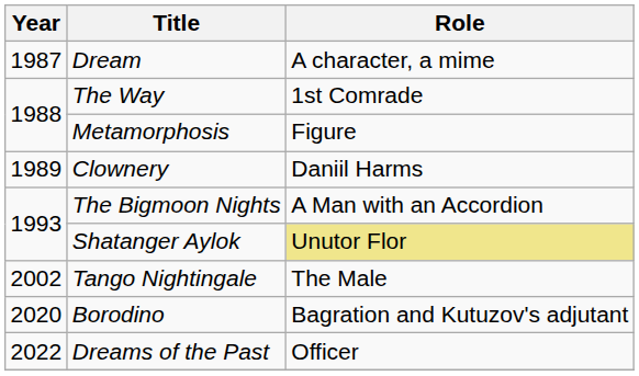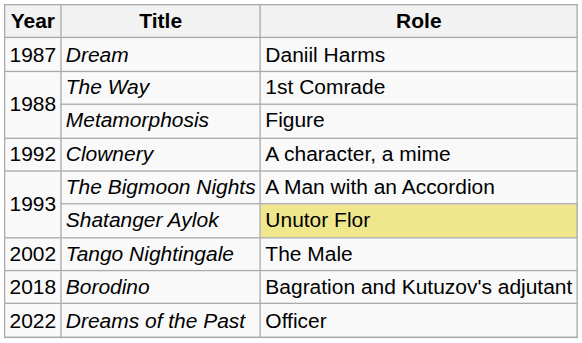Dream | Role: A character, a mime -> Daniil Harms
Clownery | Year: 1989 -> 1992
Clownery | Role: Daniil Harms -> A character, a mime
Borodino | Year: 2020 -> 2018
